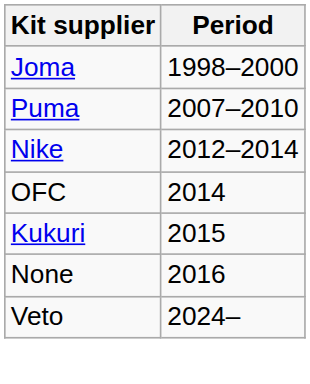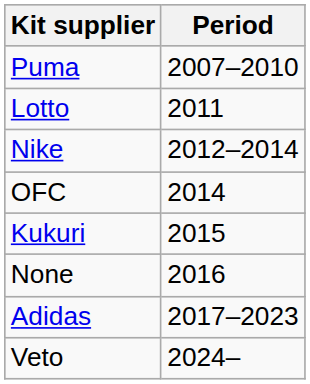- row: Joma | 1998–2000
+ row: Lotto | 2011
+ row: Adidas | 2017–2023
